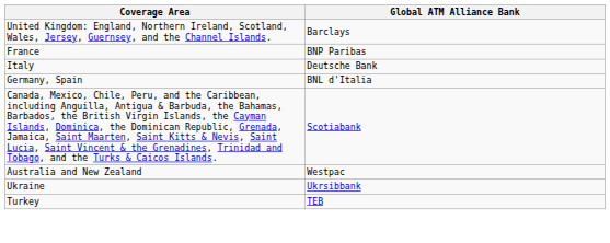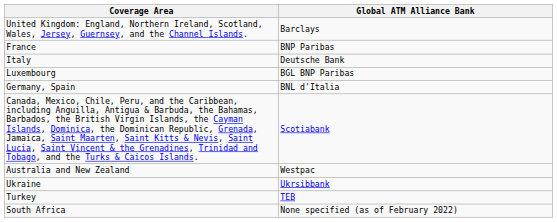+ row: Luxembourg | BGL BNP Paribas
+ row: South Africa | None specified (as of February 2022)
